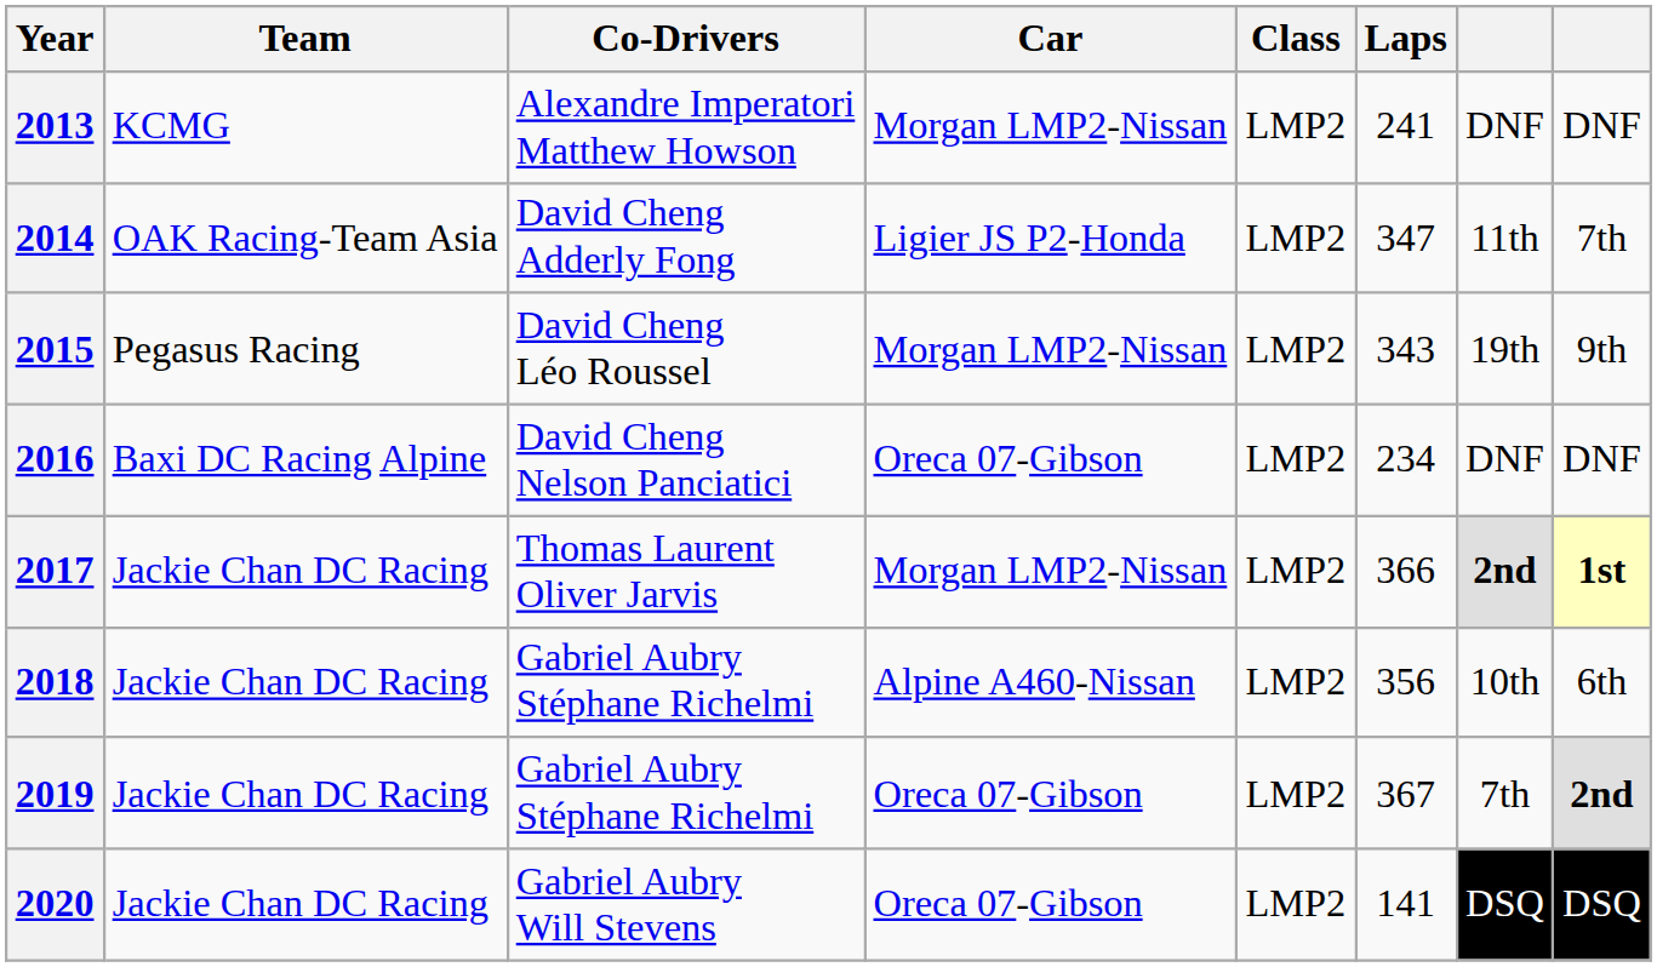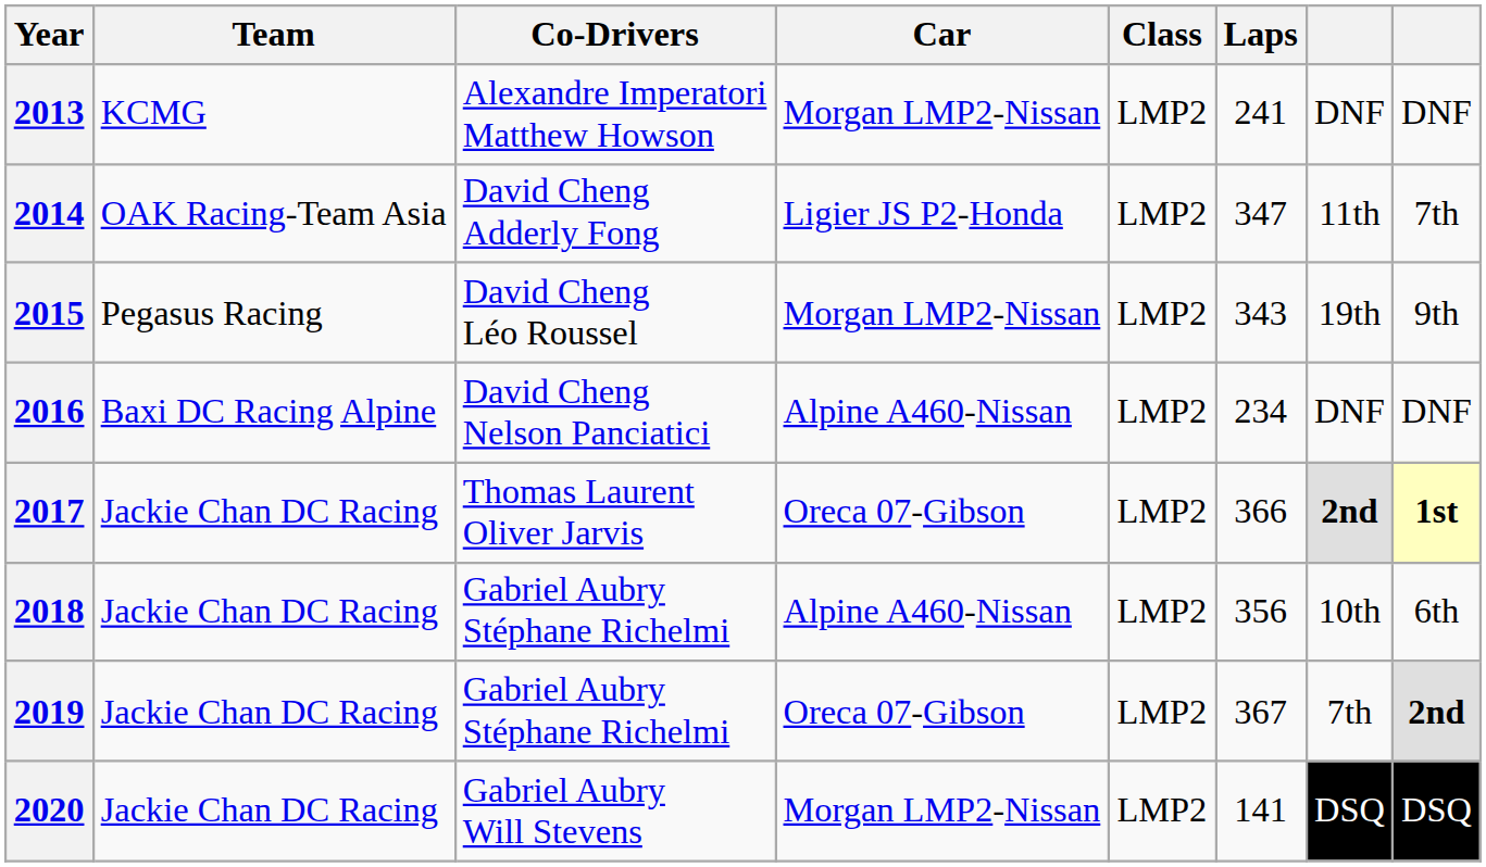2016 | Car: Oreca 07-Gibson -> Alpine A460-Nissan
2017 | Car: Morgan LMP2-Nissan -> Oreca 07-Gibson
2020 | Car: Oreca 07-Gibson -> Morgan LMP2-Nissan
